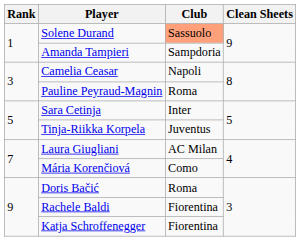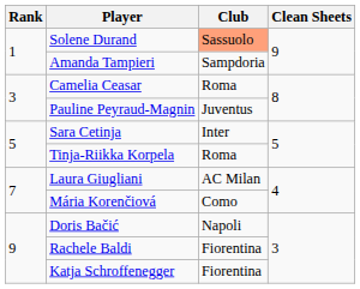Camelia Ceasar | Club: Napoli -> Roma
Pauline Peyraud-Magnin | Club: Roma -> Juventus
Tinja-Riikka Korpela | Club: Juventus -> Roma
Doris Bačić | Club: Roma -> Napoli
